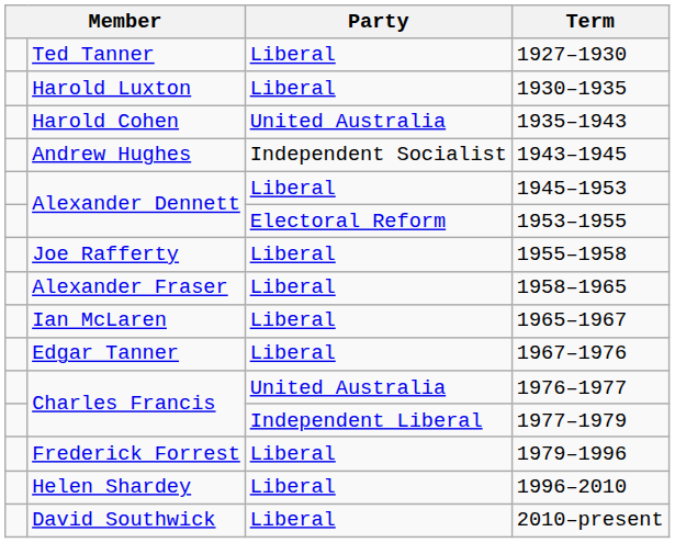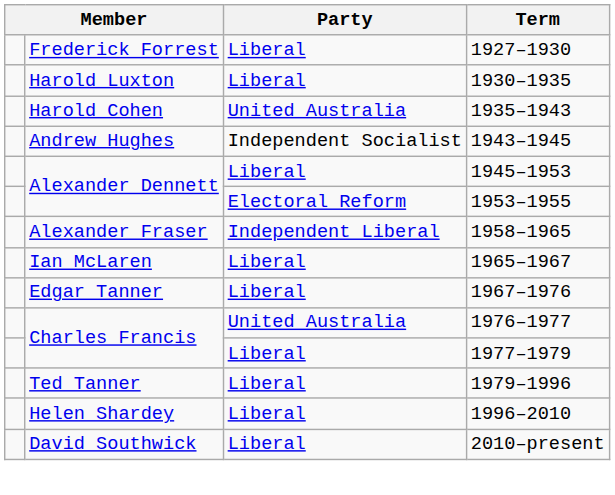1927–1930 | column 2: Ted Tanner -> Frederick Forrest
- row: Joe Rafferty | Liberal | 1955–1958
1958–1965 | Party: Liberal -> Independent Liberal
1977–1979 | Party: Independent Liberal -> Liberal
1979–1996 | column 2: Frederick Forrest -> Ted Tanner
